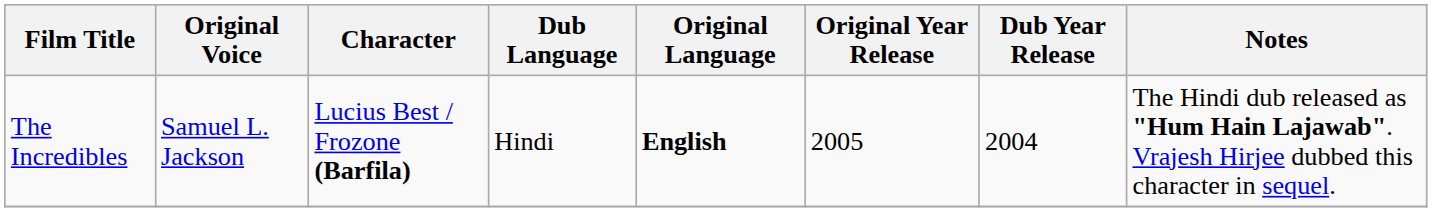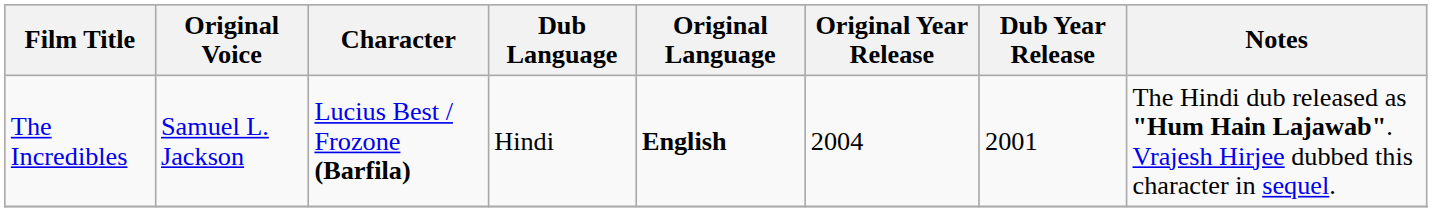The Incredibles | Original Year Release: 2005 -> 2004
The Incredibles | Dub Year Release: 2004 -> 2001
